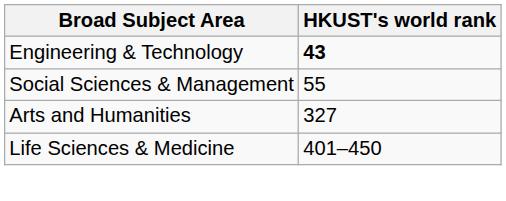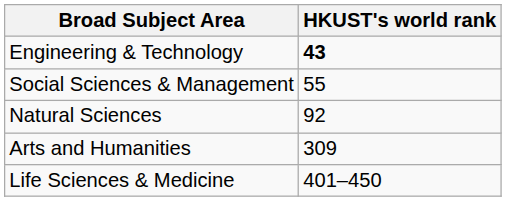+ row: Natural Sciences | 92
Arts and Humanities | HKUST's world rank: 327 -> 309
